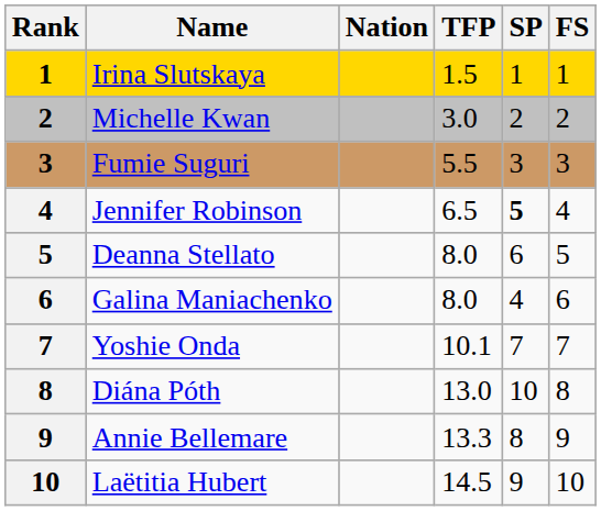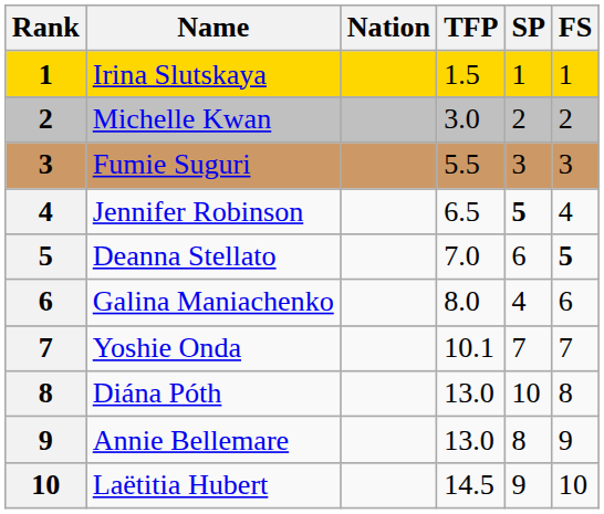Deanna Stellato | TFP: 8.0 -> 7.0
Deanna Stellato | FS: normal -> bold
Annie Bellemare | TFP: 13.3 -> 13.0
